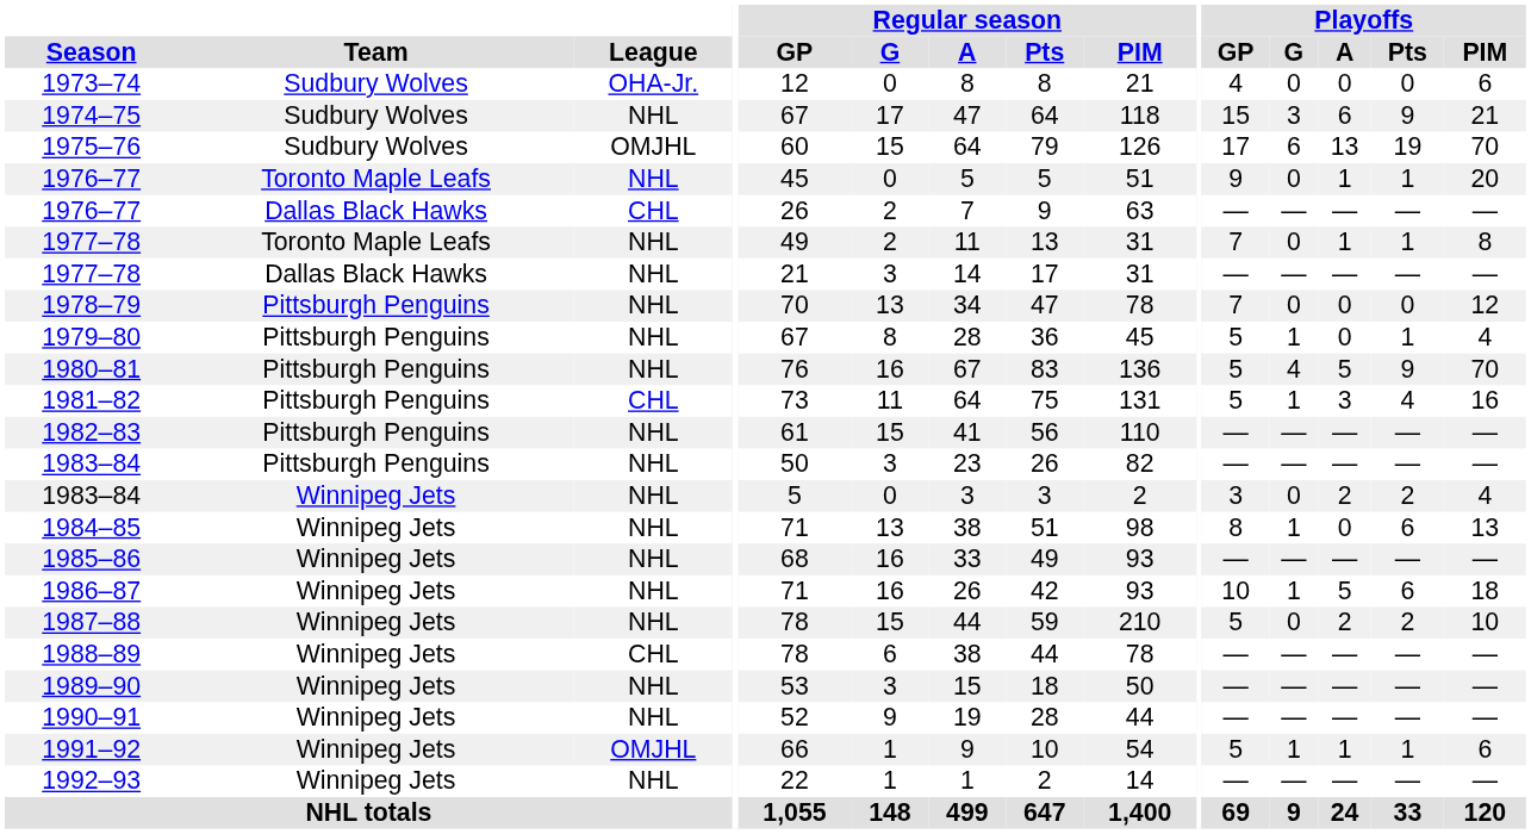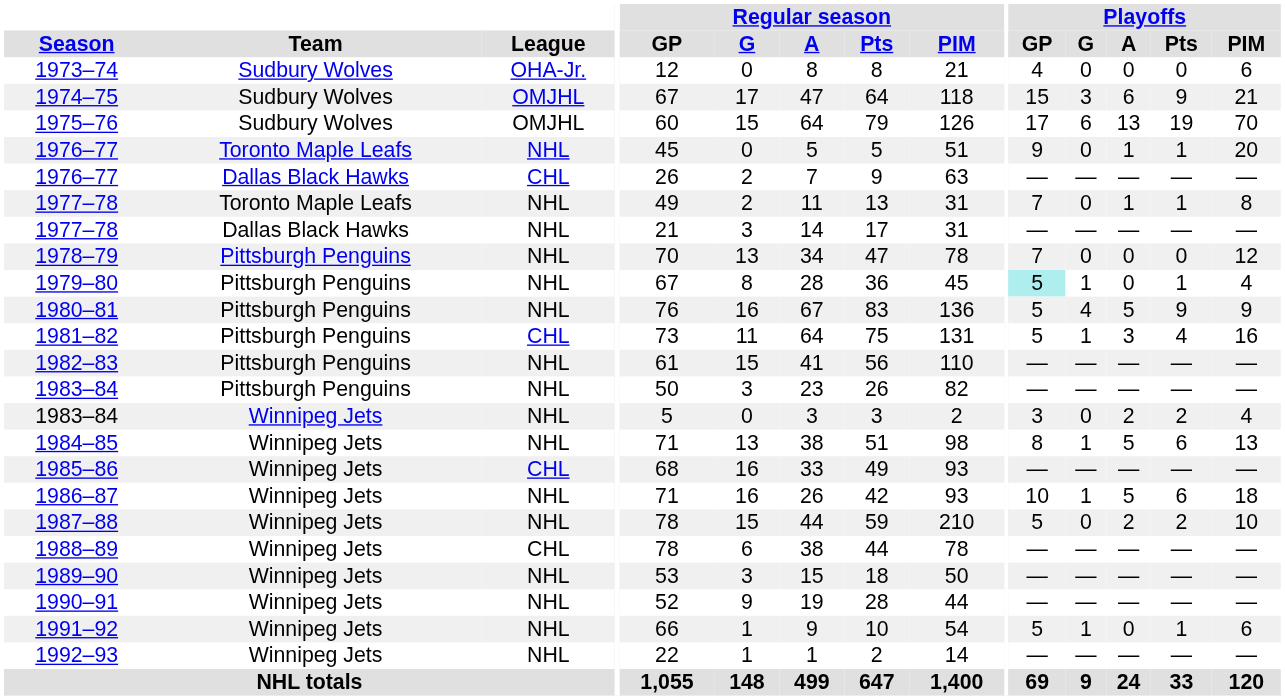1974–75 | League: NHL -> OMJHL
1979–80 | Playoffs / GP: no background -> paleturquoise background
1980–81 | Playoffs / PIM: 70 -> 9
1984–85 | Playoffs / A: 0 -> 5
1985–86 | League: NHL -> CHL
1991–92 | League: OMJHL -> NHL
1991–92 | Playoffs / A: 1 -> 0
